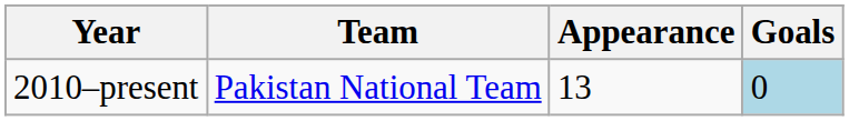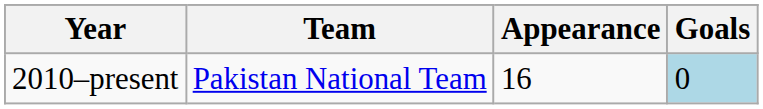2010–present | Appearance: 13 -> 16
